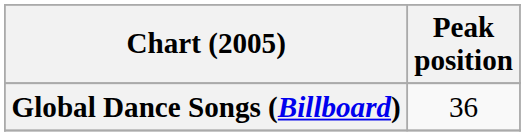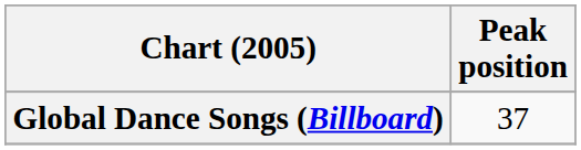Global Dance Songs (Billboard) | Peak position: 36 -> 37
